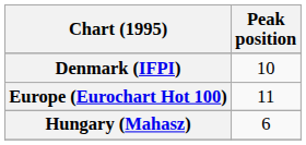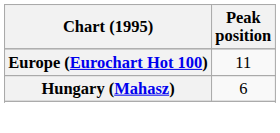- row: Denmark (IFPI) | 10
